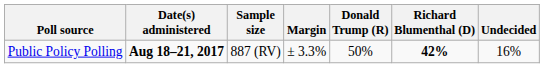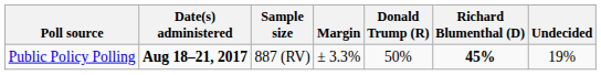Public Policy Polling | Richard Blumenthal (D): 42% -> 45%
Public Policy Polling | Undecided: 16% -> 19%
